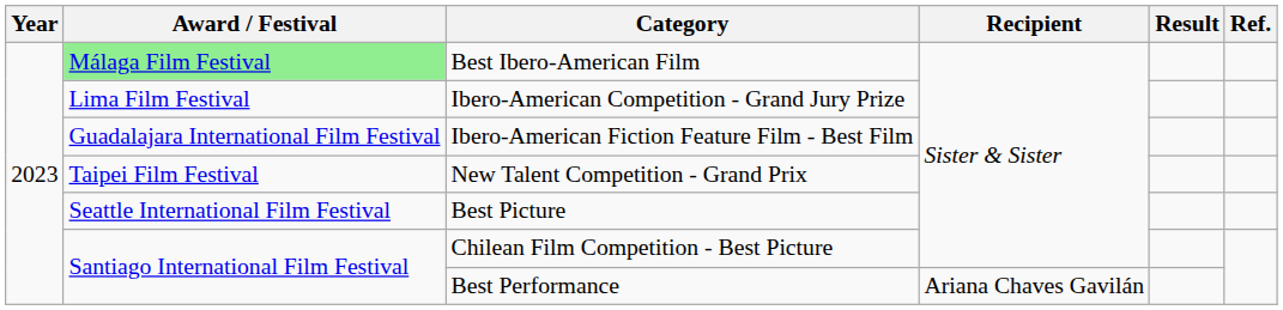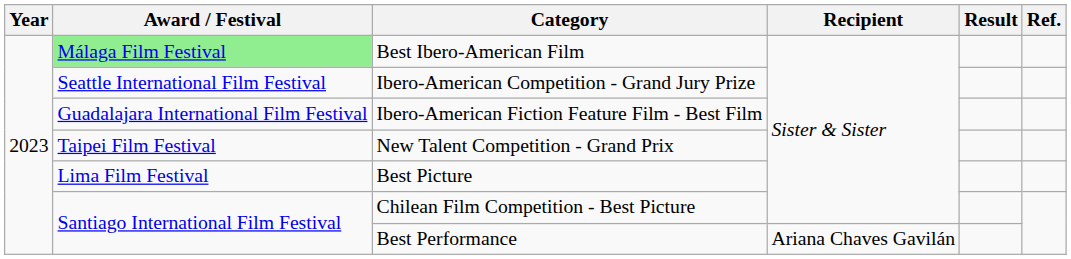Ibero-American Competition - Grand Jury Prize | Award / Festival: Lima Film Festival -> Seattle International Film Festival
Best Picture | Award / Festival: Seattle International Film Festival -> Lima Film Festival
